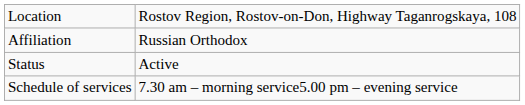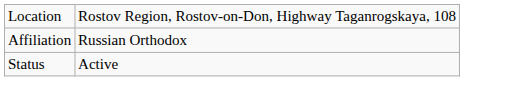- row: Schedule of services | 7.30 am – morning service5.00 pm – evening service
